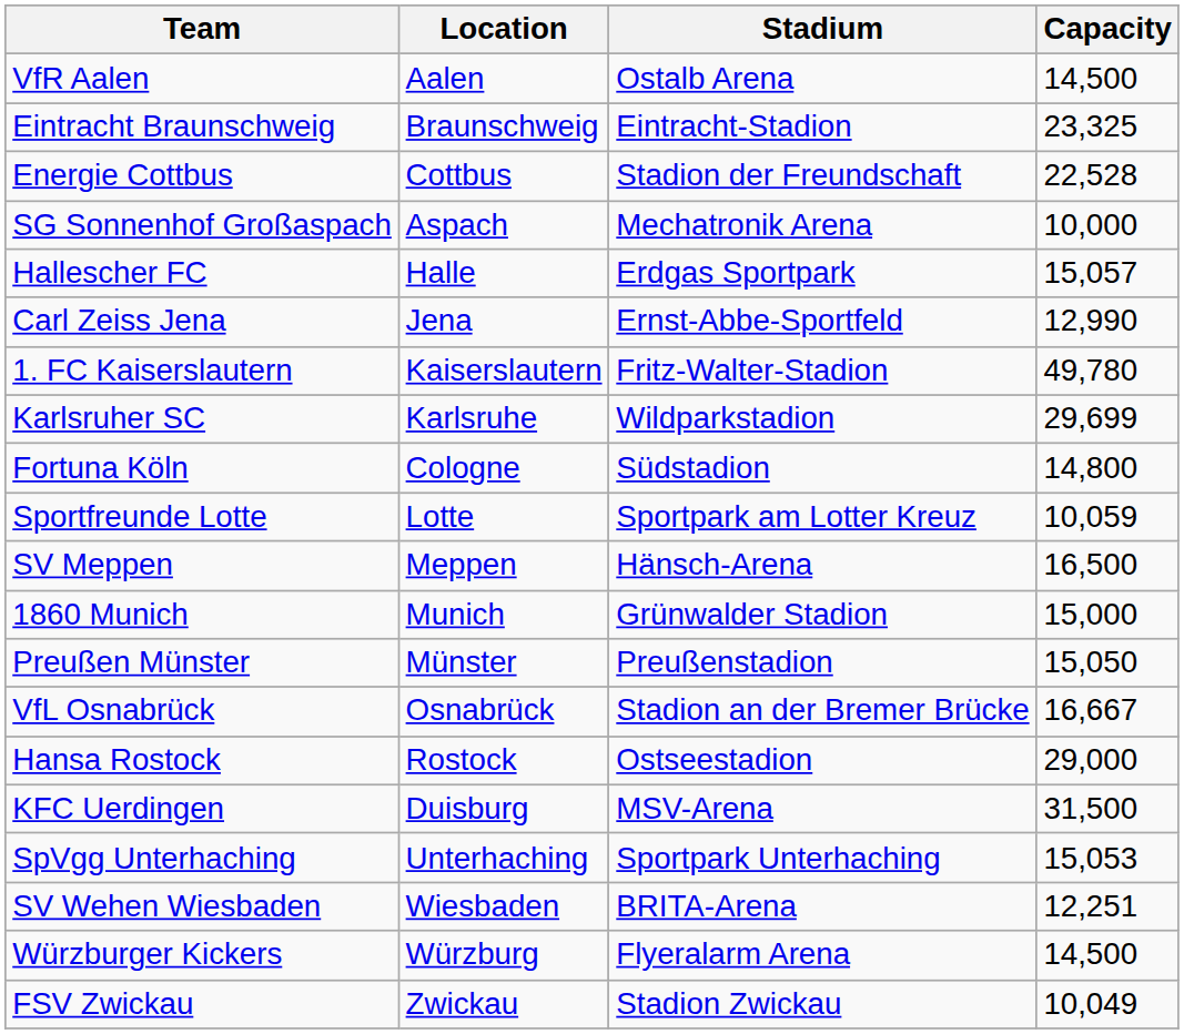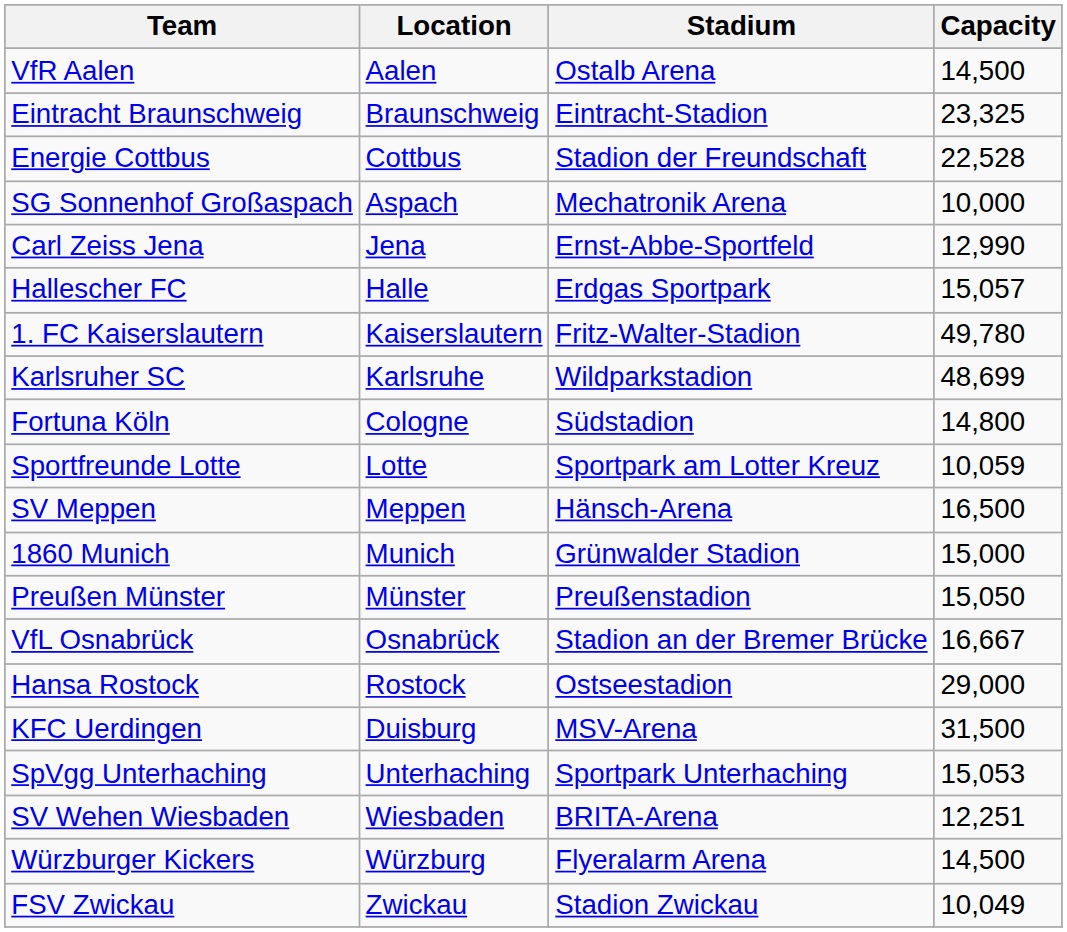rows swapped: Hallescher FC <-> Carl Zeiss Jena
Karlsruher SC | Capacity: 29,699 -> 48,699
